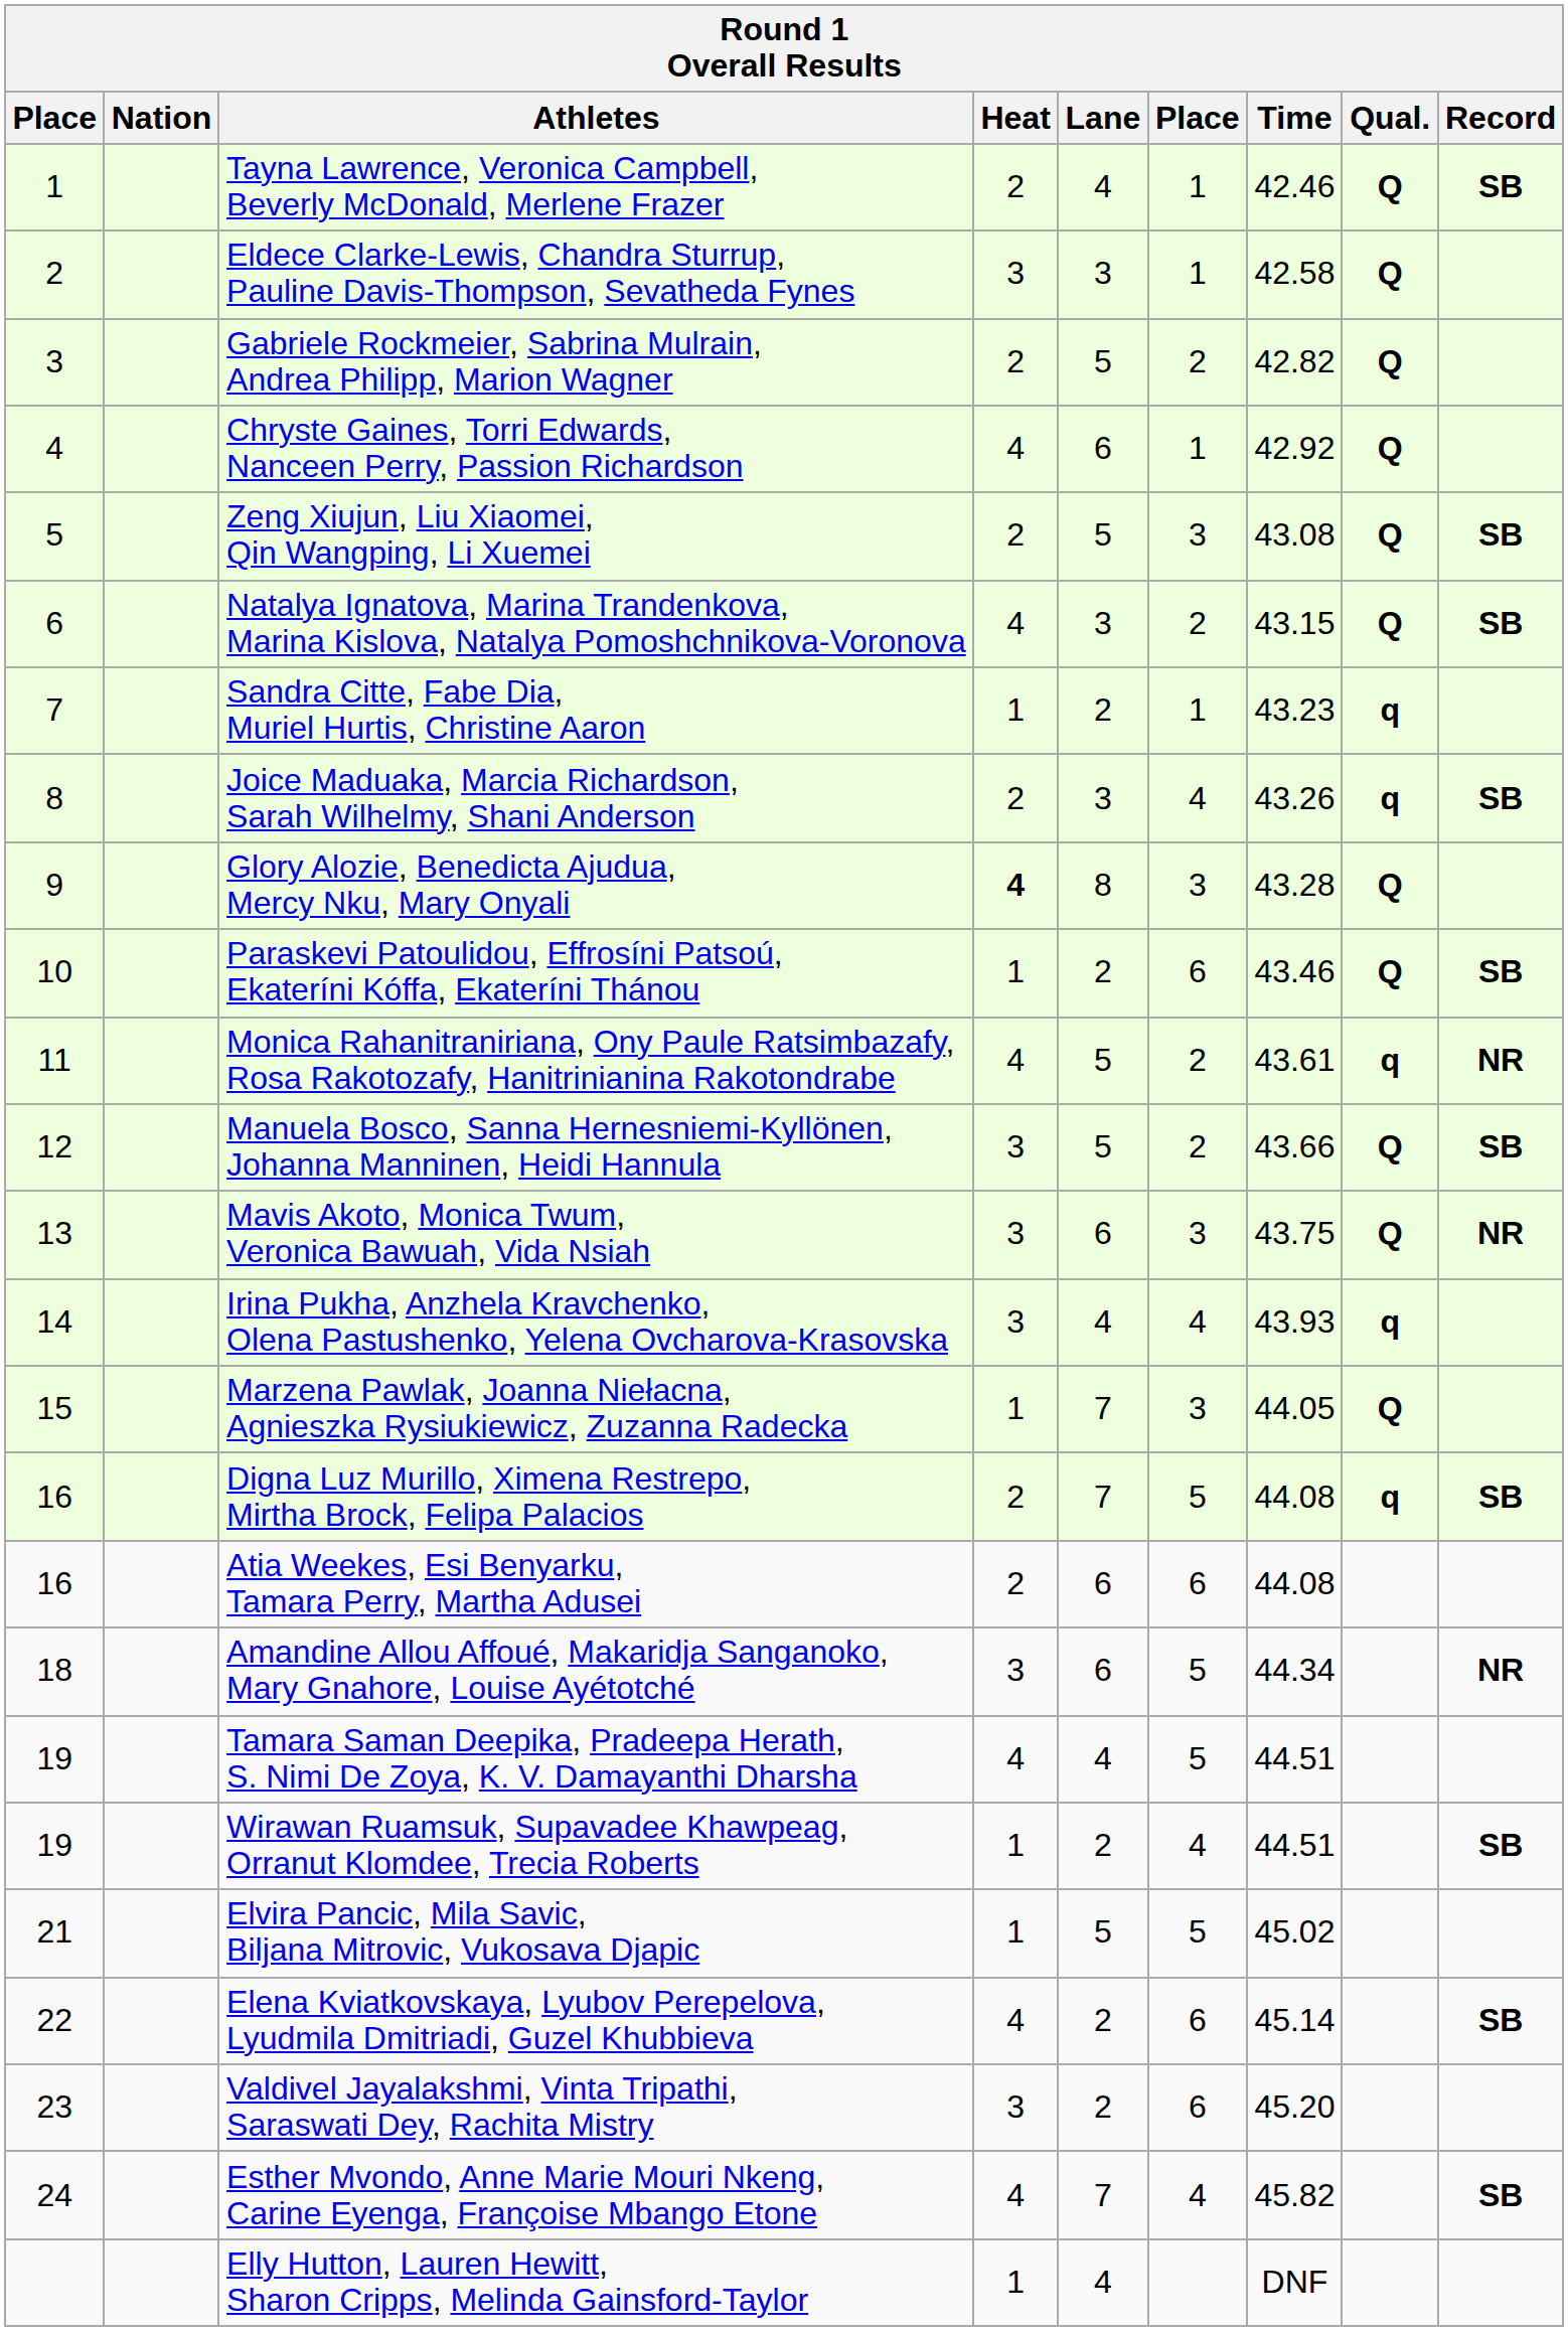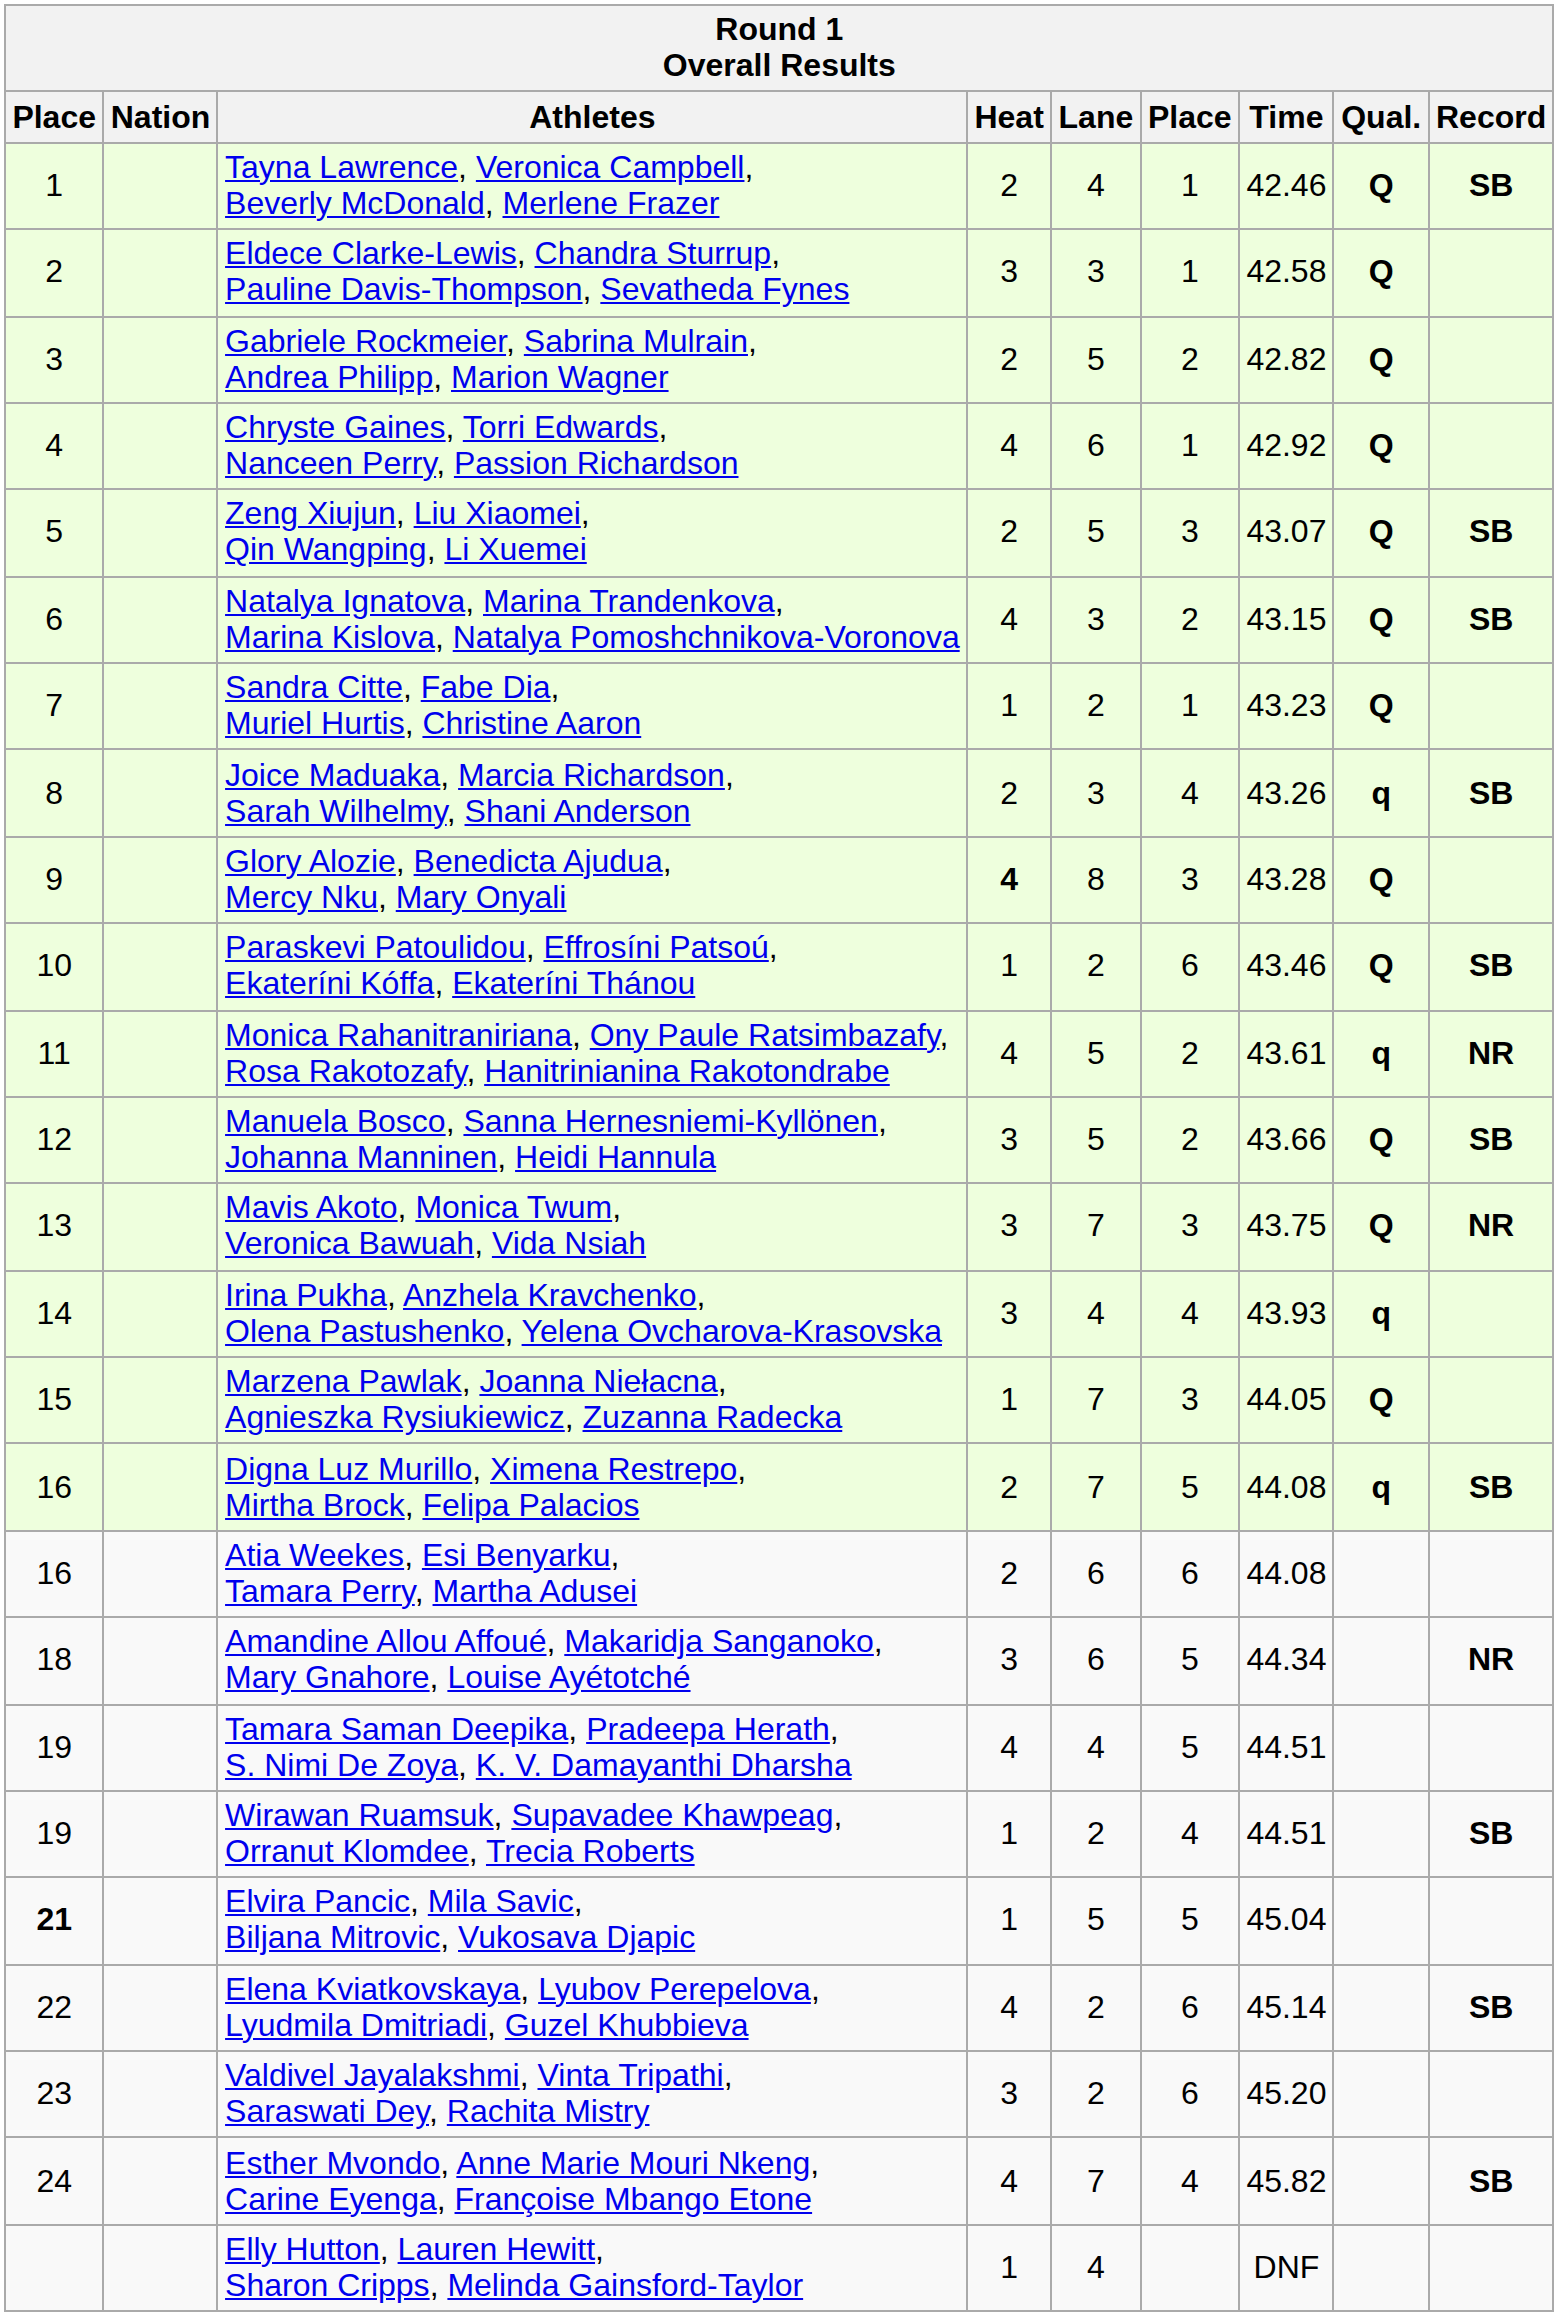Zeng Xiujun, Liu Xiaomei, Qin Wangping, Li Xuemei | Time: 43.08 -> 43.07
Sandra Citte, Fabe Dia, Muriel Hurtis, Christine Aaron | Qual.: q -> Q
Mavis Akoto, Monica Twum, Veronica Bawuah, Vida Nsiah | Lane: 6 -> 7
Elvira Pancic, Mila Savic, Biljana Mitrovic, Vukosava Djapic | column 1: normal -> bold
Elvira Pancic, Mila Savic, Biljana Mitrovic, Vukosava Djapic | Time: 45.02 -> 45.04
